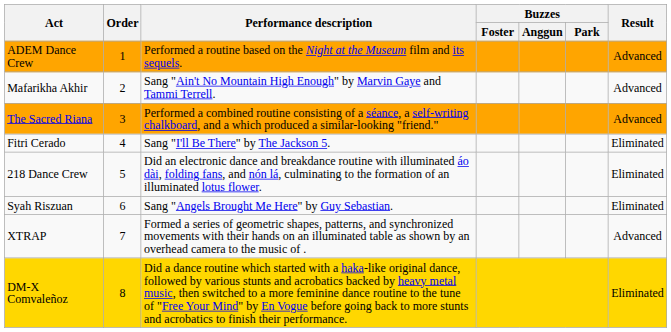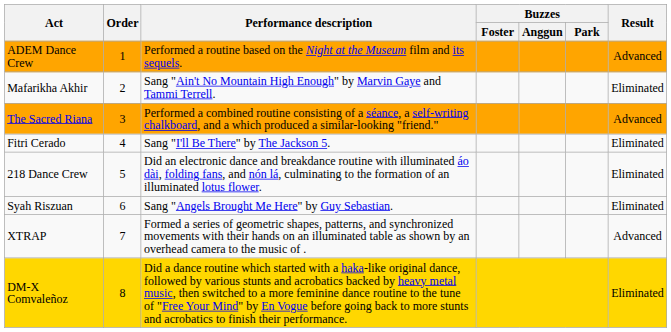Mafarikha Akhir | Result: Advanced -> Eliminated
